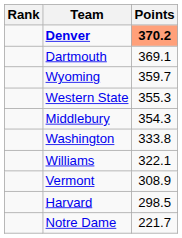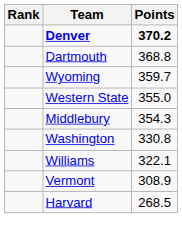Denver | Points: lightsalmon background -> no background
Dartmouth | Points: 369.1 -> 368.8
Western State | Points: 355.3 -> 355.0
Washington | Points: 333.8 -> 330.8
Harvard | Points: 298.5 -> 268.5
- row: Notre Dame | 221.7
